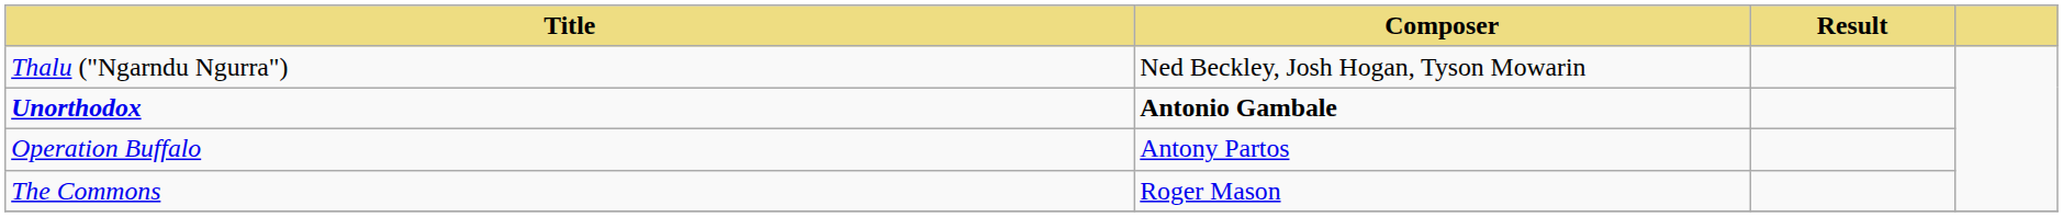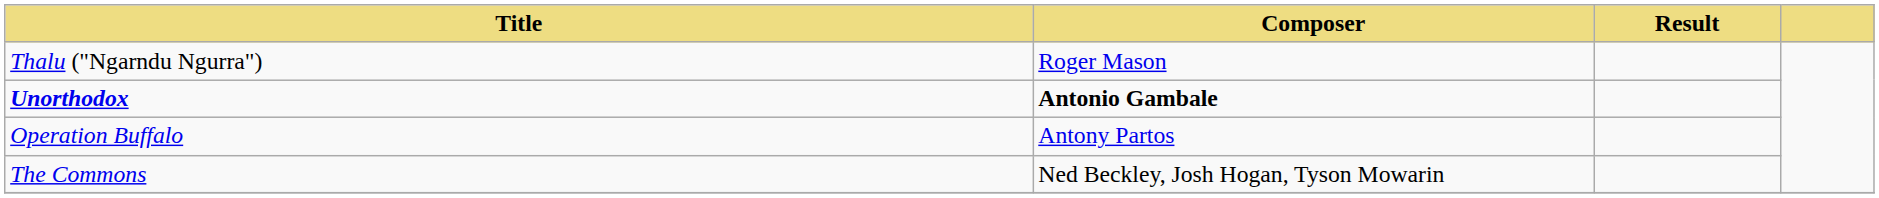Thalu ("Ngarndu Ngurra") | Composer: Ned Beckley, Josh Hogan, Tyson Mowarin -> Roger Mason
The Commons | Composer: Roger Mason -> Ned Beckley, Josh Hogan, Tyson Mowarin
